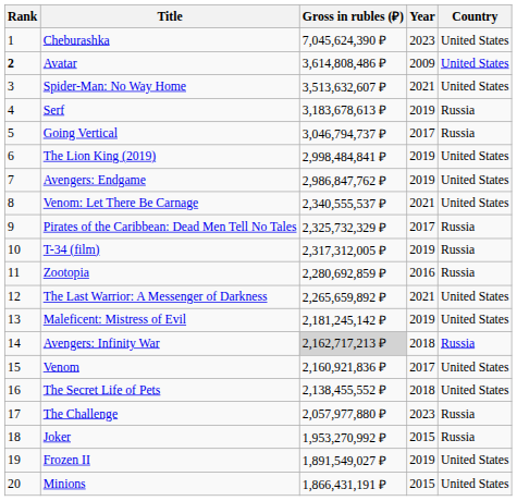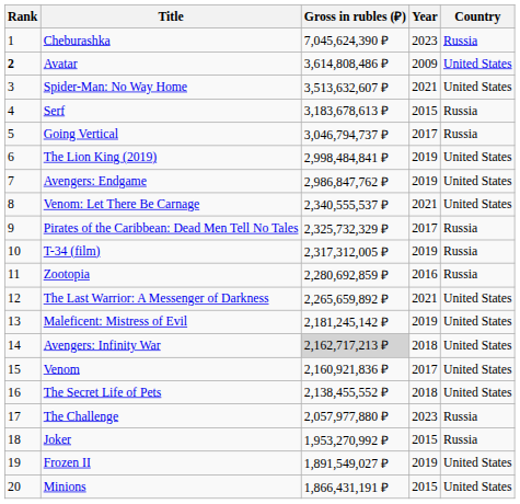Cheburashka | Country: United States -> Russia
Serf | Year: 2019 -> 2015
Avengers: Infinity War | Country: Russia -> United States
